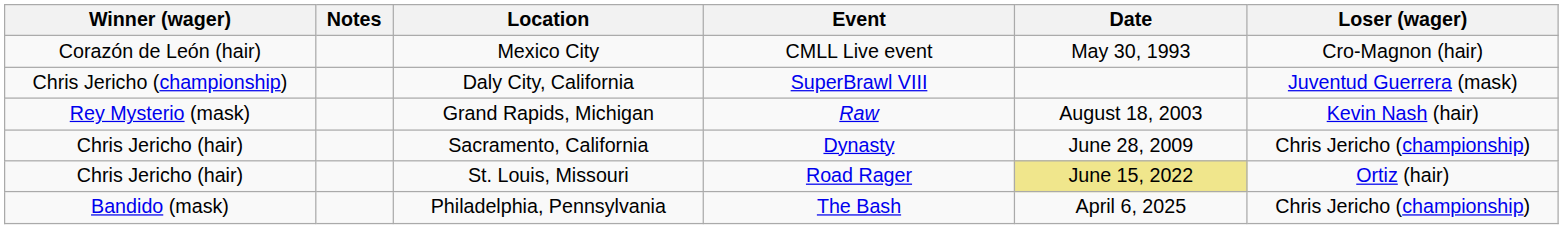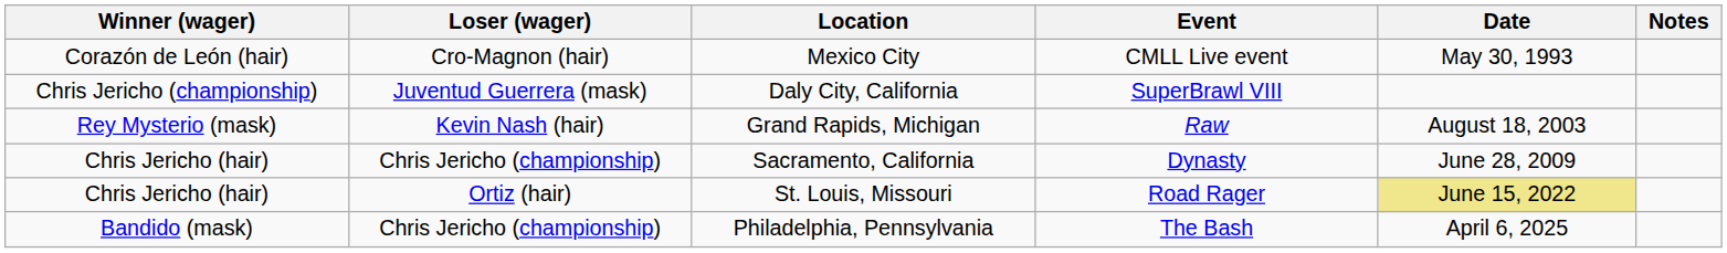columns swapped: Loser (wager) <-> Notes
